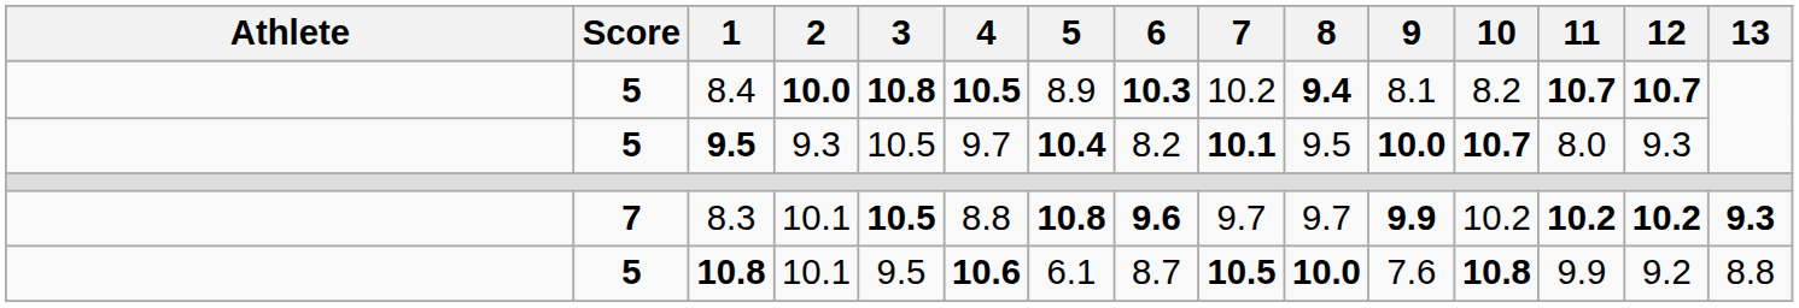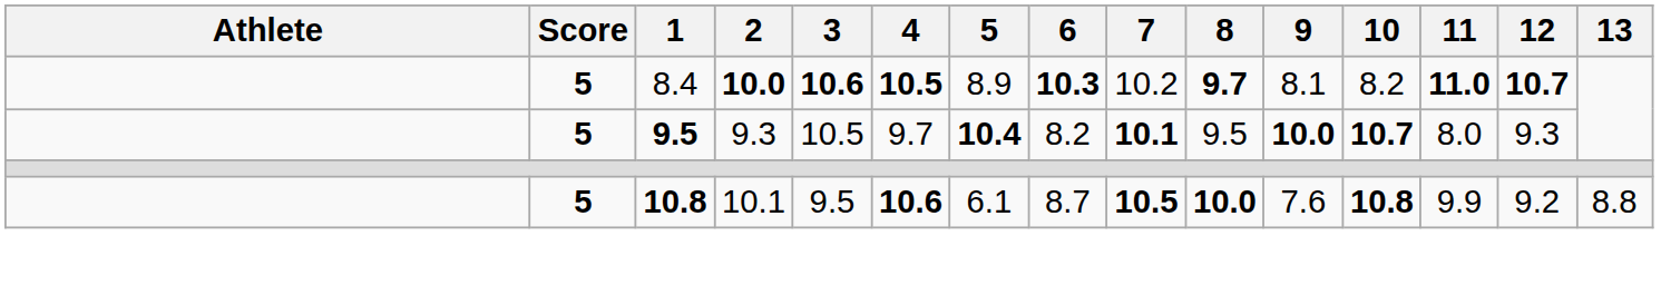8.4 | 3: 10.8 -> 10.6
8.4 | 8: 9.4 -> 9.7
8.4 | 11: 10.7 -> 11.0
- row: 7 | 8.3 | 10.1 | 10.5 | 8.8 | 10.8 | 9.6 | 9.7 | 9.7 | 9.9 | 10.2 | 10.2 | 10.2 | 9.3
